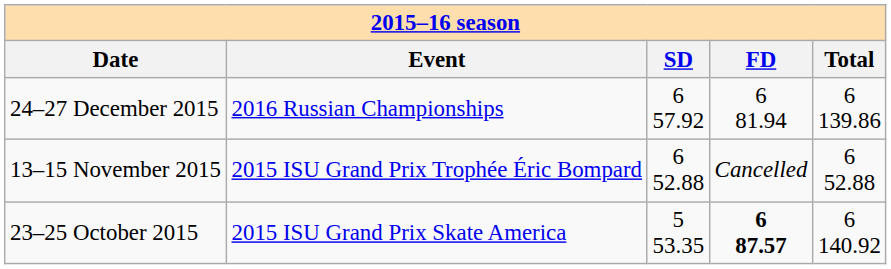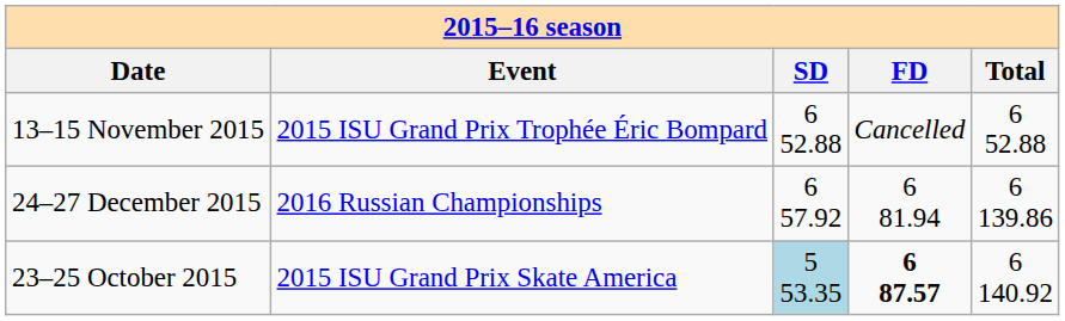rows swapped: 24–27 December 2015 <-> 13–15 November 2015
23–25 October 2015 | SD: no background -> lightblue background
